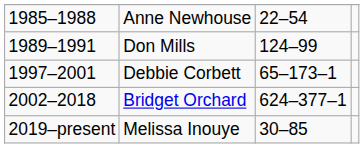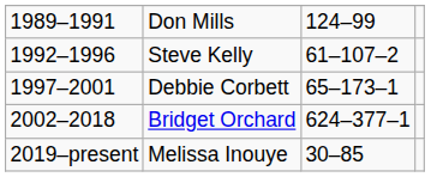- row: 1985–1988 | Anne Newhouse | 22–54
+ row: 1992–1996 | Steve Kelly | 61–107–2
